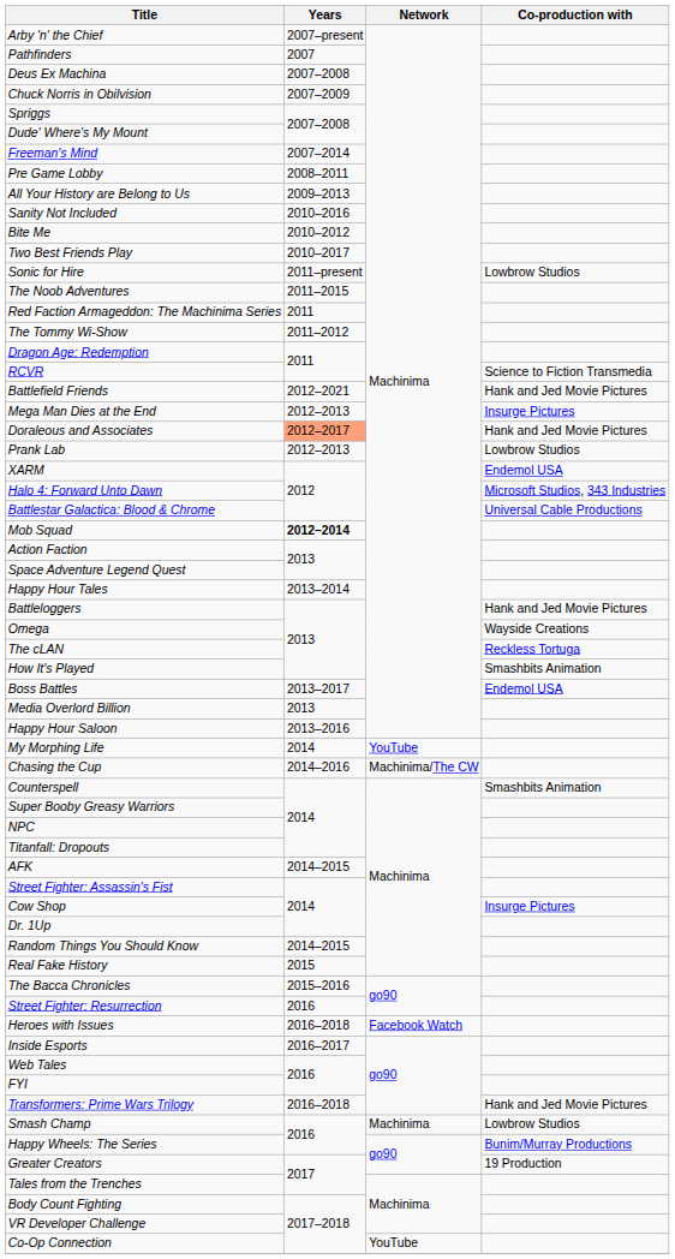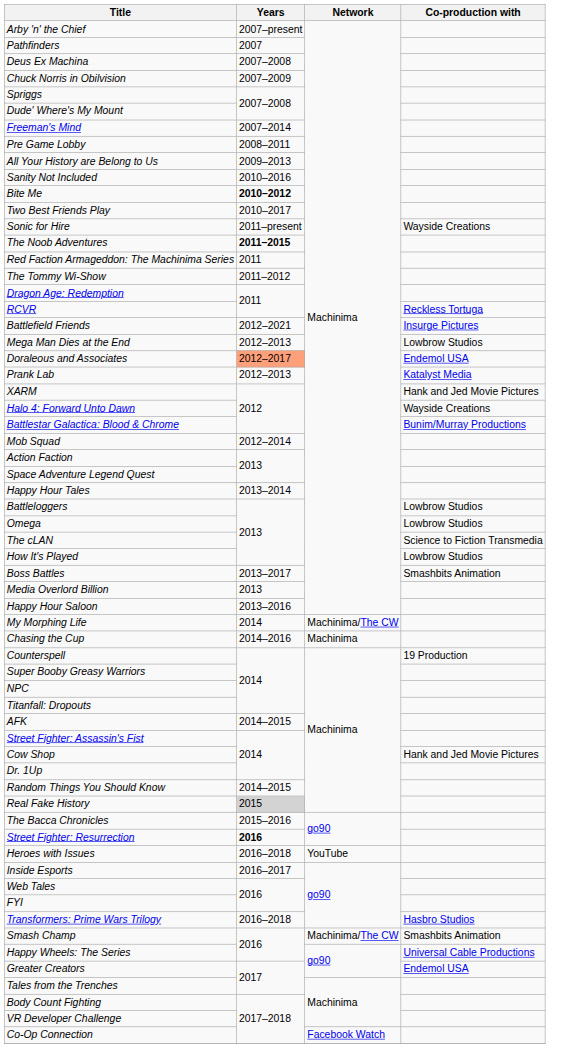Bite Me | Years: normal -> bold
Sonic for Hire | Co-production with: Lowbrow Studios -> Wayside Creations
The Noob Adventures | Years: normal -> bold
RCVR | Co-production with: Science to Fiction Transmedia -> Reckless Tortuga
Battlefield Friends | Co-production with: Hank and Jed Movie Pictures -> Insurge Pictures
Mega Man Dies at the End | Co-production with: Insurge Pictures -> Lowbrow Studios
Doraleous and Associates | Co-production with: Hank and Jed Movie Pictures -> Endemol USA
Prank Lab | Co-production with: Lowbrow Studios -> Katalyst Media
XARM | Co-production with: Endemol USA -> Hank and Jed Movie Pictures
Halo 4: Forward Unto Dawn | Co-production with: Microsoft Studios, 343 Industries -> Wayside Creations
Battlestar Galactica: Blood & Chrome | Co-production with: Universal Cable Productions -> Bunim/Murray Productions
Mob Squad | Years: bold -> normal
Battleloggers | Co-production with: Hank and Jed Movie Pictures -> Lowbrow Studios
Omega | Co-production with: Wayside Creations -> Lowbrow Studios
The cLAN | Co-production with: Reckless Tortuga -> Science to Fiction Transmedia
How It's Played | Co-production with: Smashbits Animation -> Lowbrow Studios
Boss Battles | Co-production with: Endemol USA -> Smashbits Animation
My Morphing Life | Network: YouTube -> Machinima/The CW
Chasing the Cup | Network: Machinima/The CW -> Machinima
Counterspell | Co-production with: Smashbits Animation -> 19 Production
Cow Shop | Co-production with: Insurge Pictures -> Hank and Jed Movie Pictures
Real Fake History | Years: no background -> lightgrey background
Street Fighter: Resurrection | Years: normal -> bold
Heroes with Issues | Network: Facebook Watch -> YouTube
Transformers: Prime Wars Trilogy | Co-production with: Hank and Jed Movie Pictures -> Hasbro Studios
Smash Champ | Network: Machinima -> Machinima/The CW
Smash Champ | Co-production with: Lowbrow Studios -> Smashbits Animation
Happy Wheels: The Series | Co-production with: Bunim/Murray Productions -> Universal Cable Productions
Greater Creators | Co-production with: 19 Production -> Endemol USA
Co-Op Connection | Network: YouTube -> Facebook Watch
